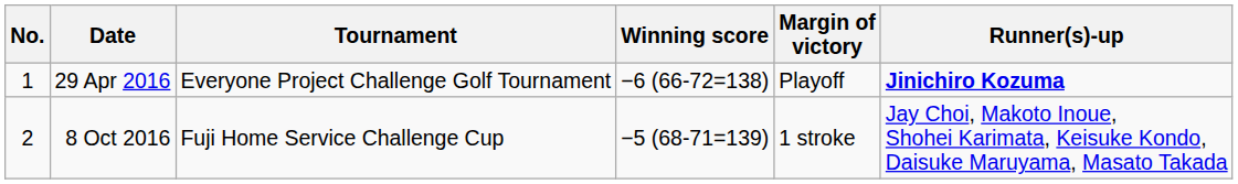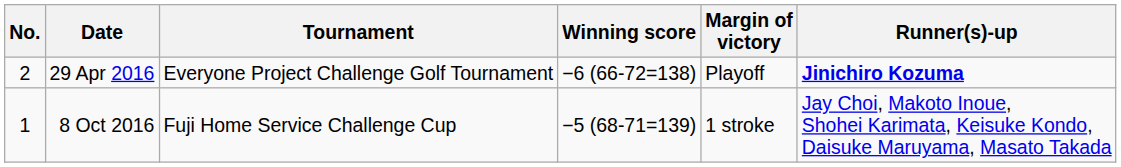29 Apr 2016 | No.: 1 -> 2
8 Oct 2016 | No.: 2 -> 1
